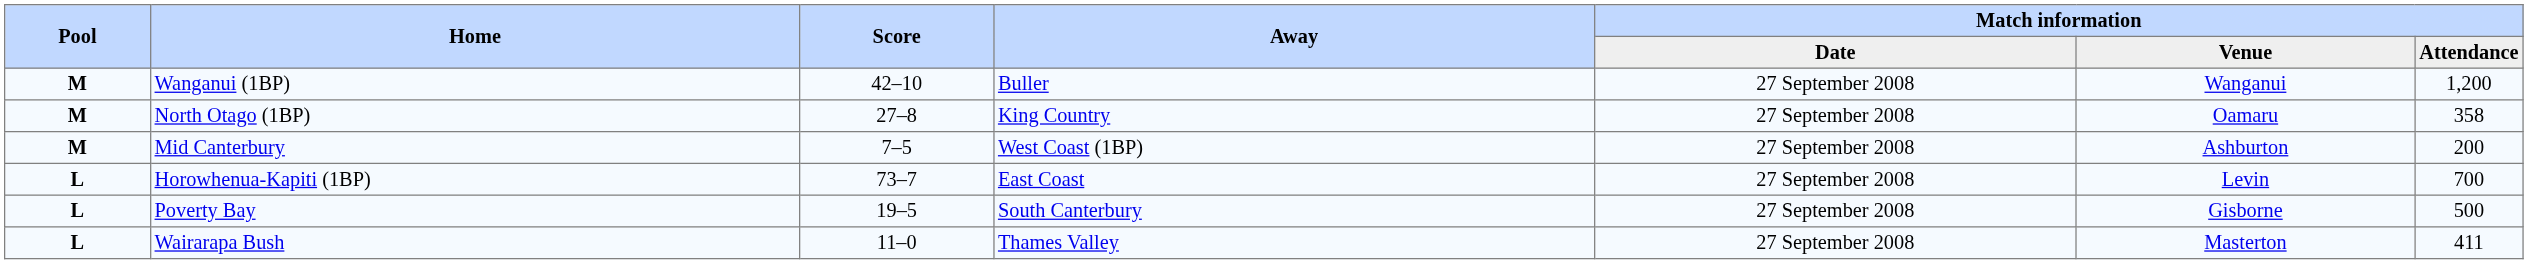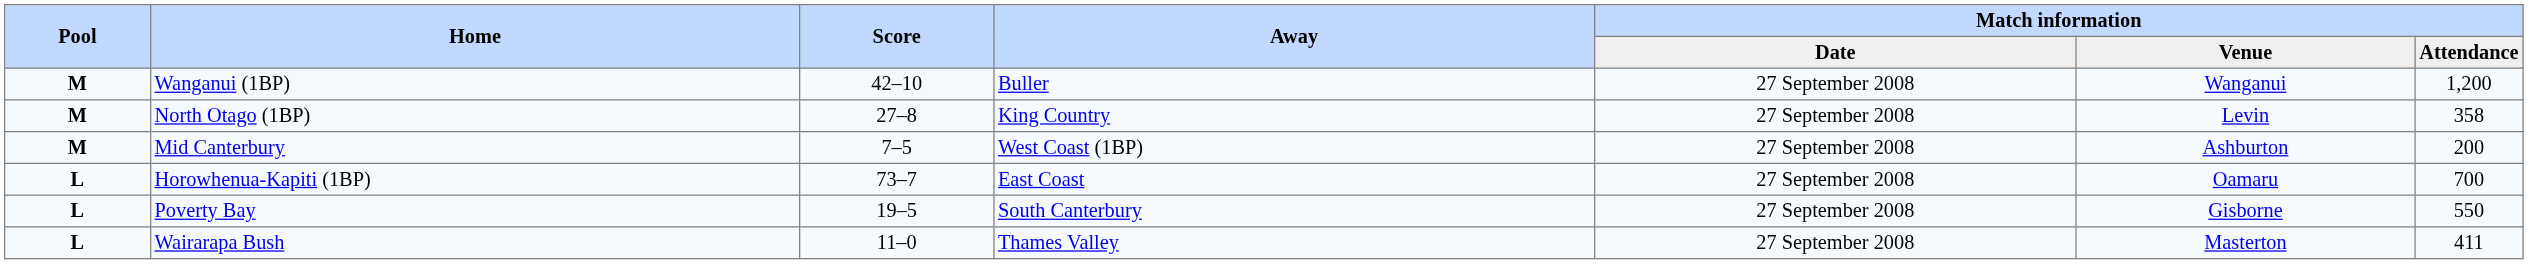North Otago (1BP) | Match information / Venue: Oamaru -> Levin
Horowhenua-Kapiti (1BP) | Match information / Venue: Levin -> Oamaru
Poverty Bay | Match information / Attendance: 500 -> 550
